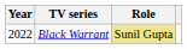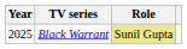Black Warrant | Year: 2022 -> 2025
